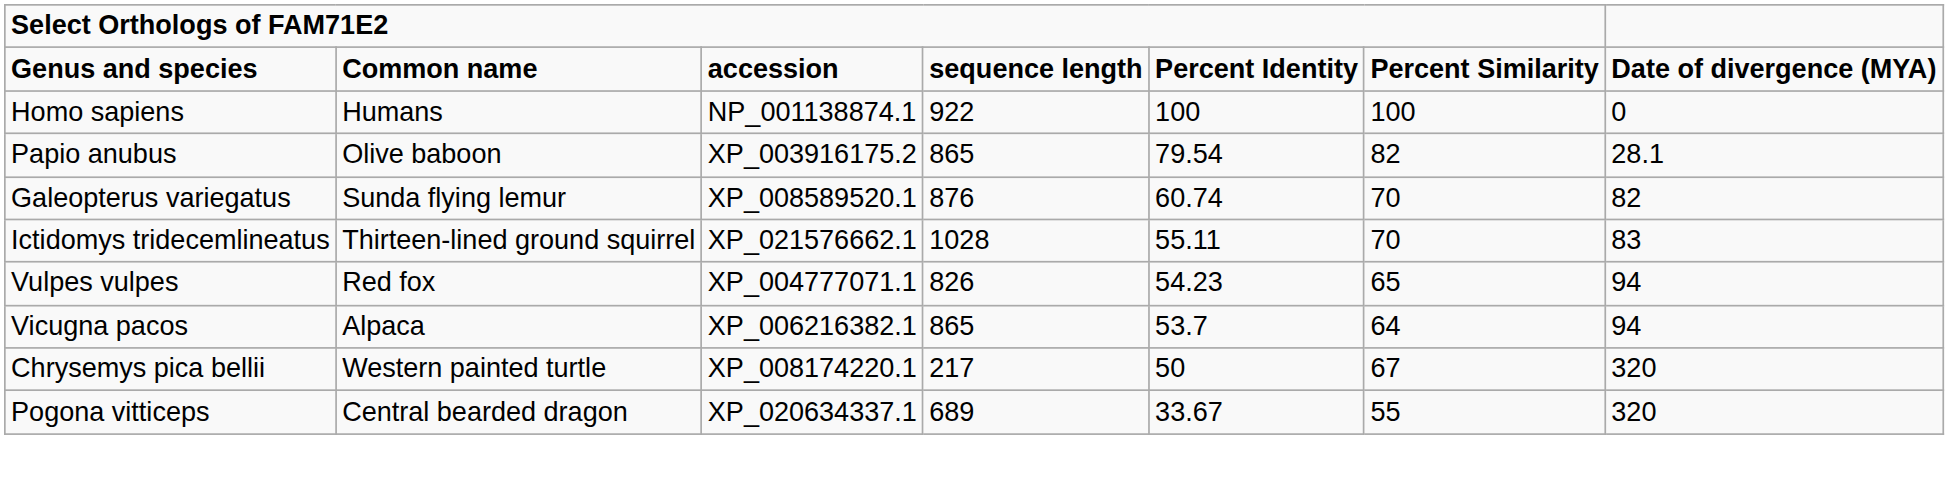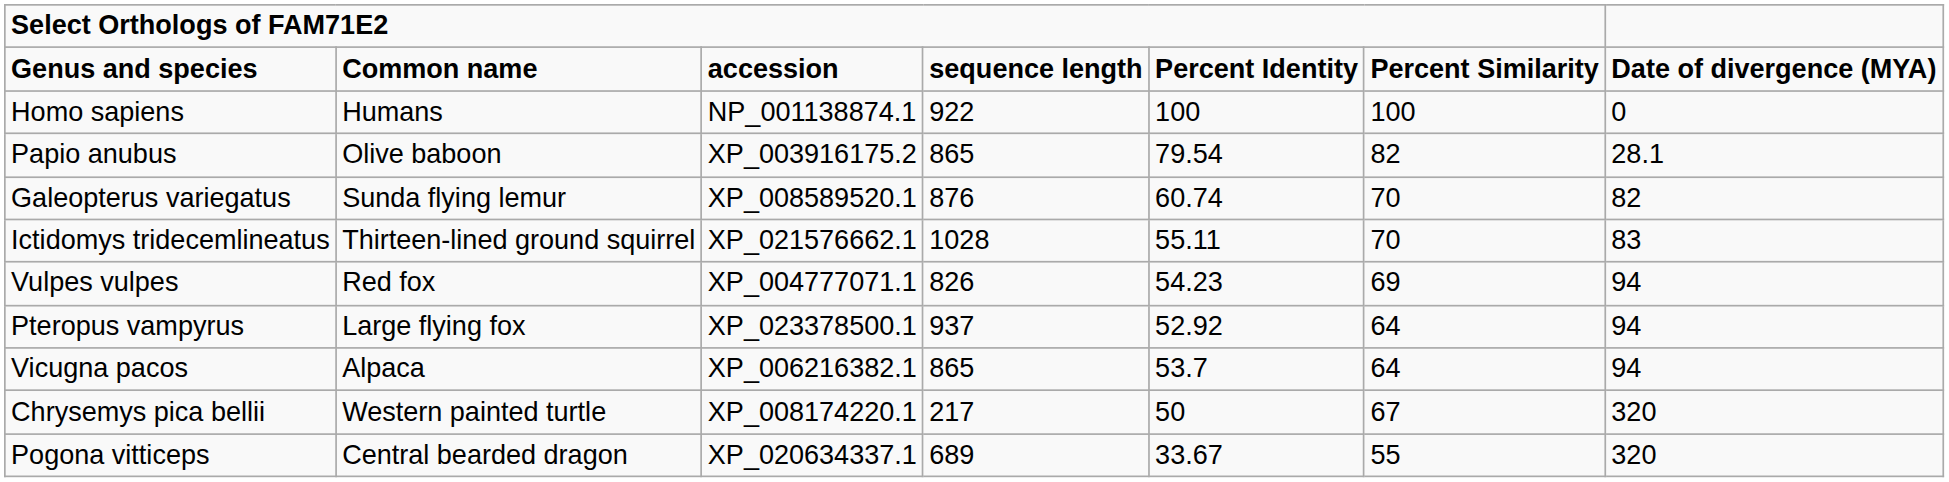Vulpes vulpes | column 6: 65 -> 69
+ row: Pteropus vampyrus | Large flying fox | XP_023378500.1 | 937 | 52.92 | 64 | 94
